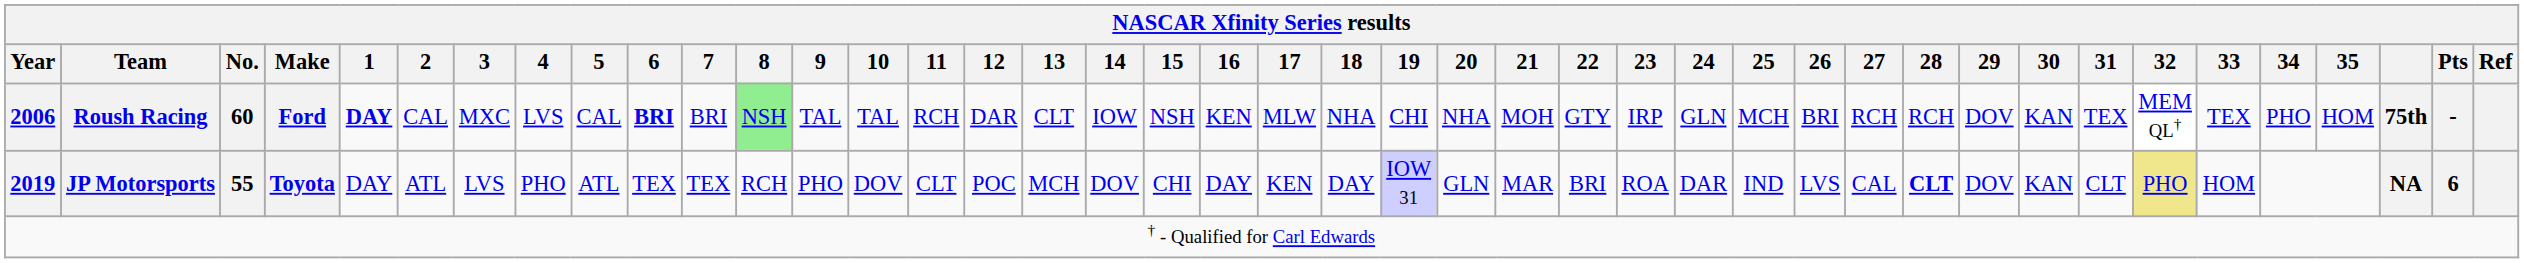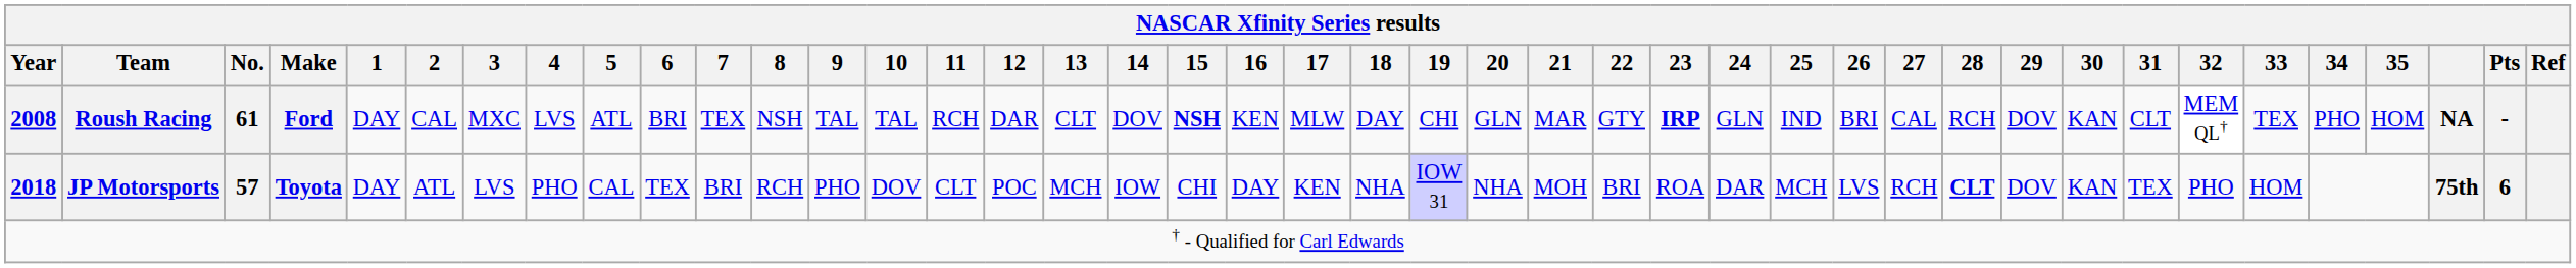Roush Racing | Year: 2006 -> 2008
Roush Racing | No.: 60 -> 61
Roush Racing | 1: bold -> normal
Roush Racing | 5: CAL -> ATL
Roush Racing | 6: bold -> normal
Roush Racing | 7: BRI -> TEX
Roush Racing | 8: lightgreen background -> no background
Roush Racing | 14: IOW -> DOV
Roush Racing | 15: normal -> bold
Roush Racing | 18: NHA -> DAY
Roush Racing | 20: NHA -> GLN
Roush Racing | 21: MOH -> MAR
Roush Racing | 23: normal -> bold
Roush Racing | 25: MCH -> IND
Roush Racing | 27: RCH -> CAL
Roush Racing | 31: TEX -> CLT
Roush Racing | column 40: 75th -> NA
JP Motorsports | Year: 2019 -> 2018
JP Motorsports | No.: 55 -> 57
JP Motorsports | 5: ATL -> CAL
JP Motorsports | 7: TEX -> BRI
JP Motorsports | 14: DOV -> IOW
JP Motorsports | 18: DAY -> NHA
JP Motorsports | 20: GLN -> NHA
JP Motorsports | 21: MAR -> MOH
JP Motorsports | 25: IND -> MCH
JP Motorsports | 27: CAL -> RCH
JP Motorsports | 31: CLT -> TEX
JP Motorsports | 32: khaki background -> no background
JP Motorsports | column 40: NA -> 75th
